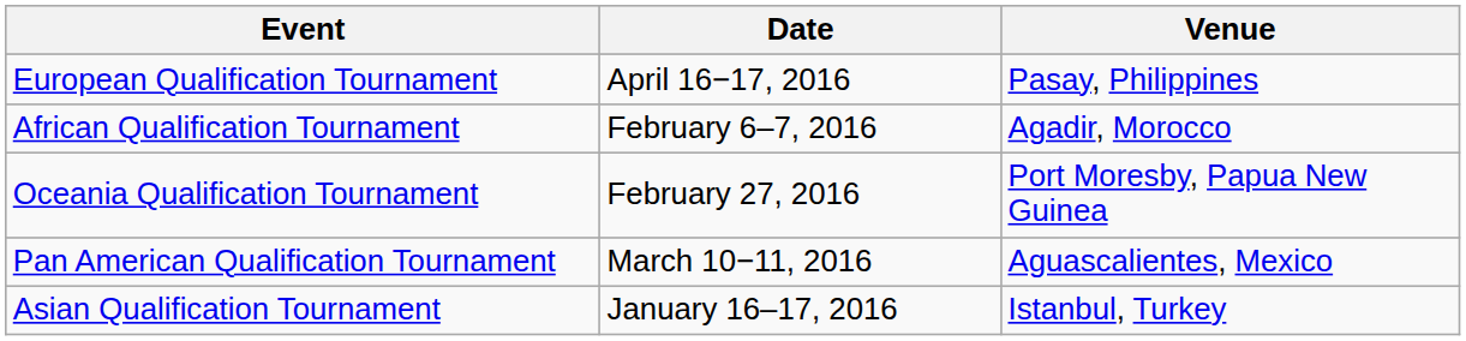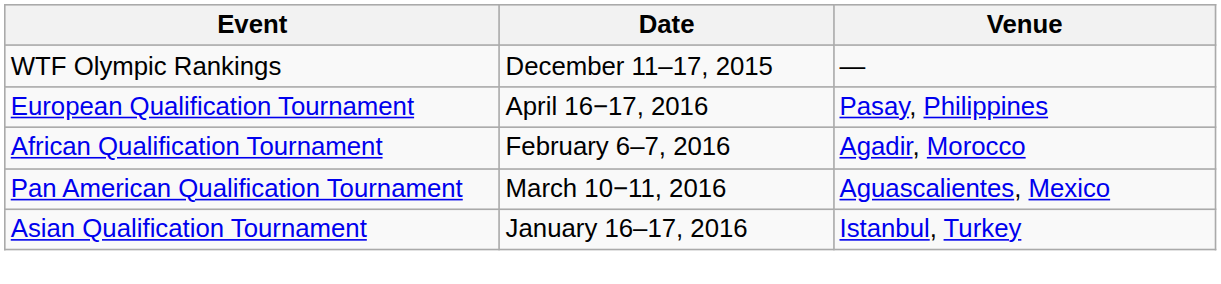+ row: WTF Olympic Rankings | December 11–17, 2015 | —
- row: Oceania Qualification Tournament | February 27, 2016 | Port Moresby, Papua New Guinea
